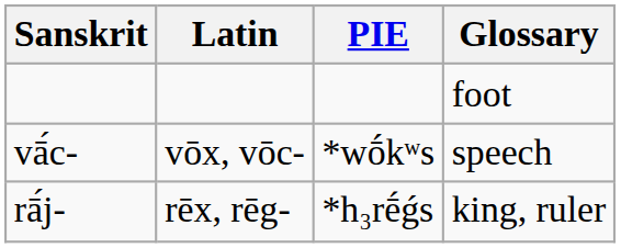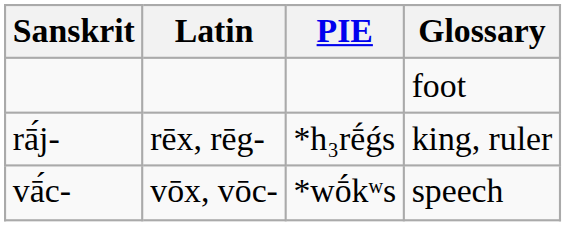rows swapped: vā́c- <-> rā́j-
